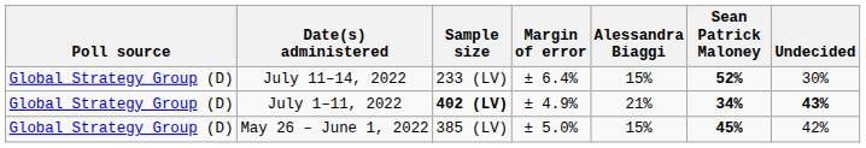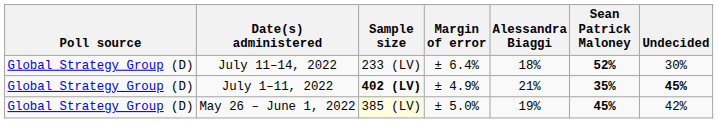July 11–14, 2022 | Alessandra Biaggi: 15% -> 18%
July 1–11, 2022 | Sean Patrick Maloney: 34% -> 35%
July 1–11, 2022 | Undecided: 43% -> 45%
May 26 – June 1, 2022 | Sample size: no background -> lightyellow background
May 26 – June 1, 2022 | Alessandra Biaggi: 15% -> 19%
